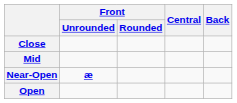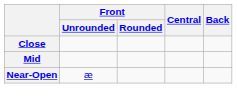Near-Open | Front / Unrounded: bold -> normal
- row: Open
